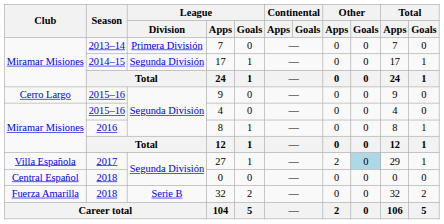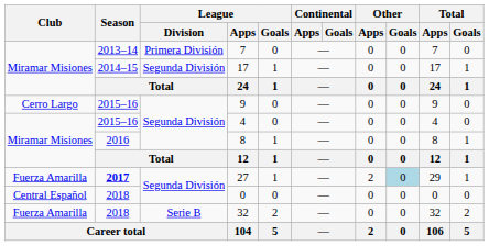27 | Club: Villa Española -> Fuerza Amarilla
27 | Season: normal -> bold
